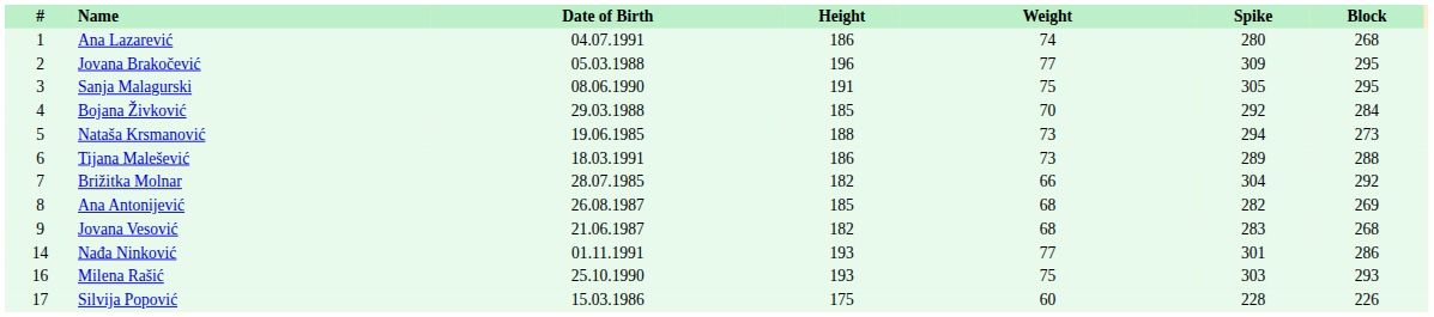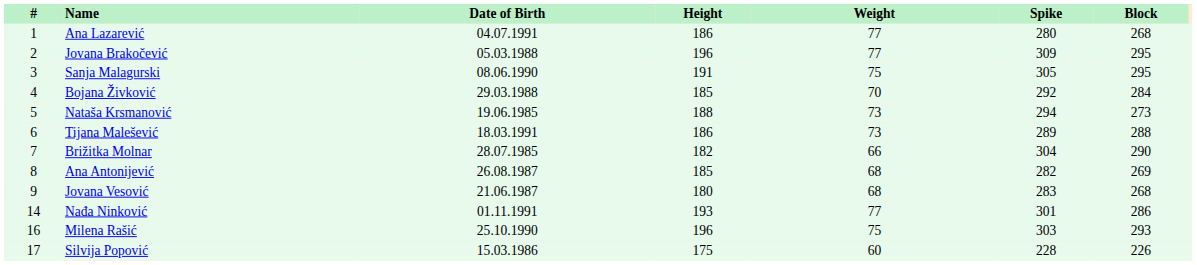Ana Lazarević | Weight: 74 -> 77
Brižitka Molnar | Block: 292 -> 290
Jovana Vesović | Height: 182 -> 180
Milena Rašić | Height: 193 -> 196
